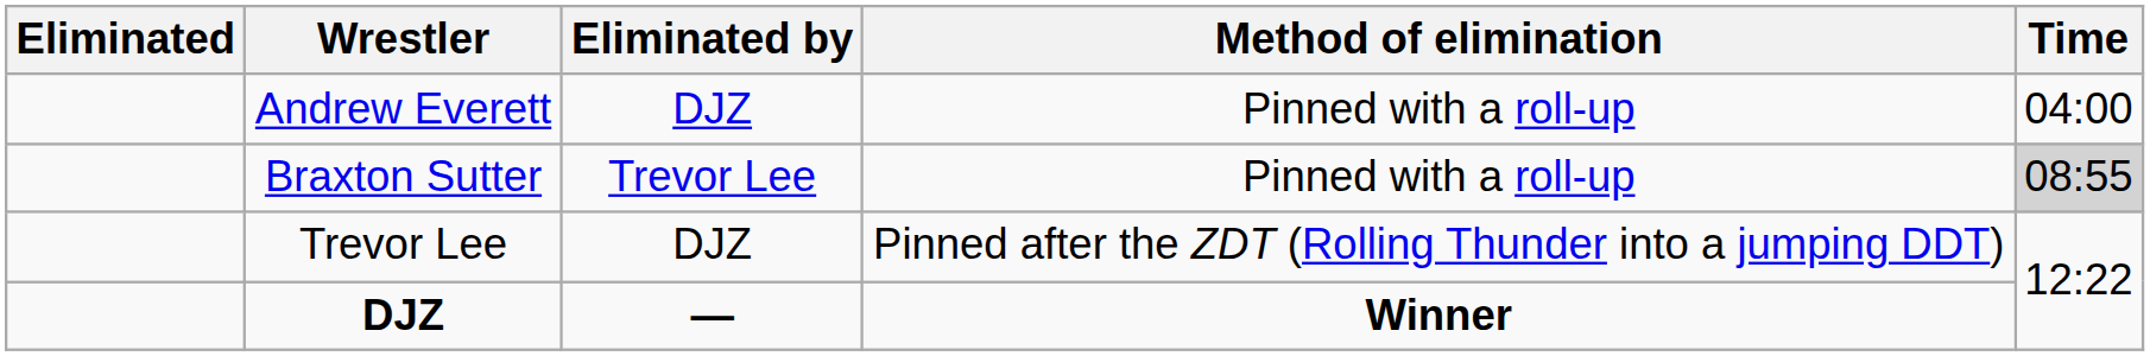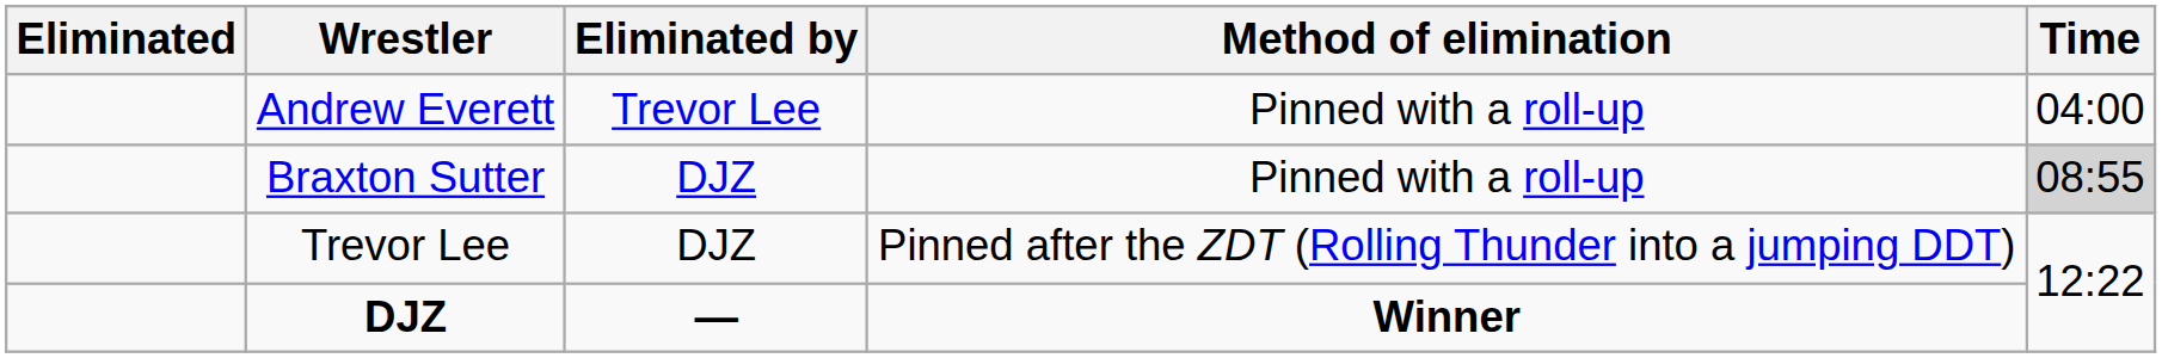Andrew Everett | Eliminated by: DJZ -> Trevor Lee
Braxton Sutter | Eliminated by: Trevor Lee -> DJZ
